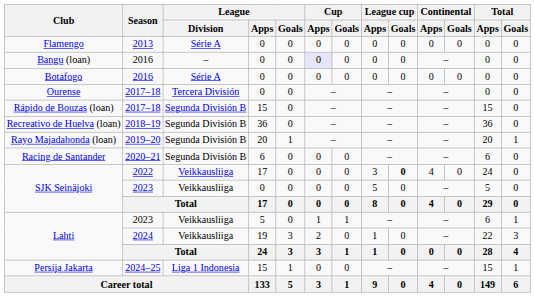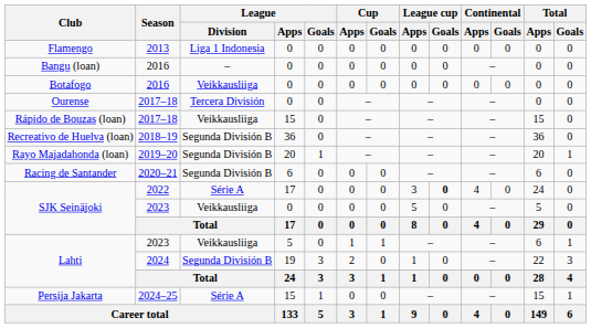Flamengo | League / Division: Série A -> Liga 1 Indonesia
Bangu (loan) | Cup / Apps: lavender background -> no background
Botafogo | League / Division: Série A -> Veikkausliiga
Rápido de Bouzas (loan) | League / Division: Segunda División B -> Veikkausliiga
SJK Seinäjoki / 2022 | League / Division: Veikkausliiga -> Série A
Lahti / 2024 | League / Division: Veikkausliiga -> Segunda División B
Persija Jakarta | League / Division: Liga 1 Indonesia -> Série A
